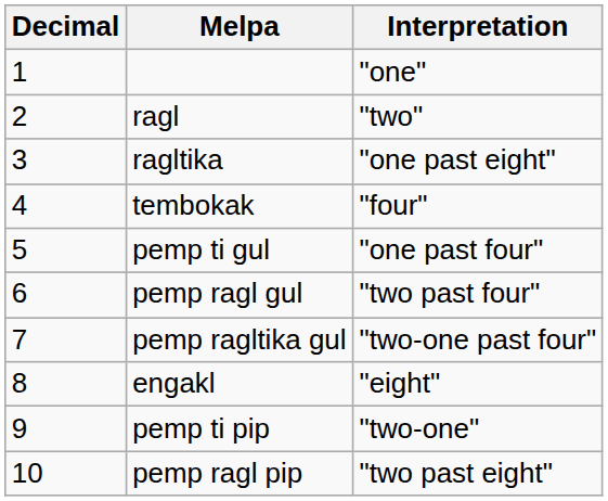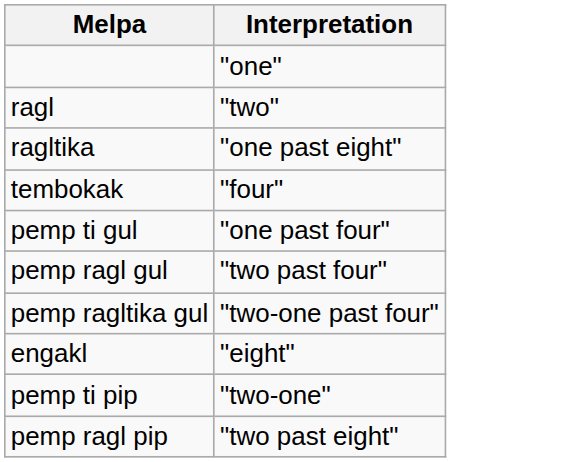- column: Decimal | 1 | 2 | 3 | 4 | 5 | 6 | 7 | 8 | 9 | 10
